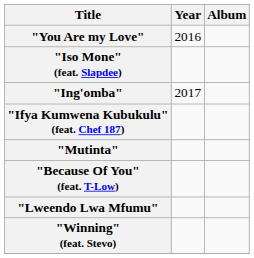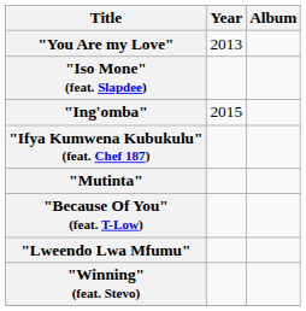"You Are my Love" | Year: 2016 -> 2013
"Ing'omba" | Year: 2017 -> 2015
